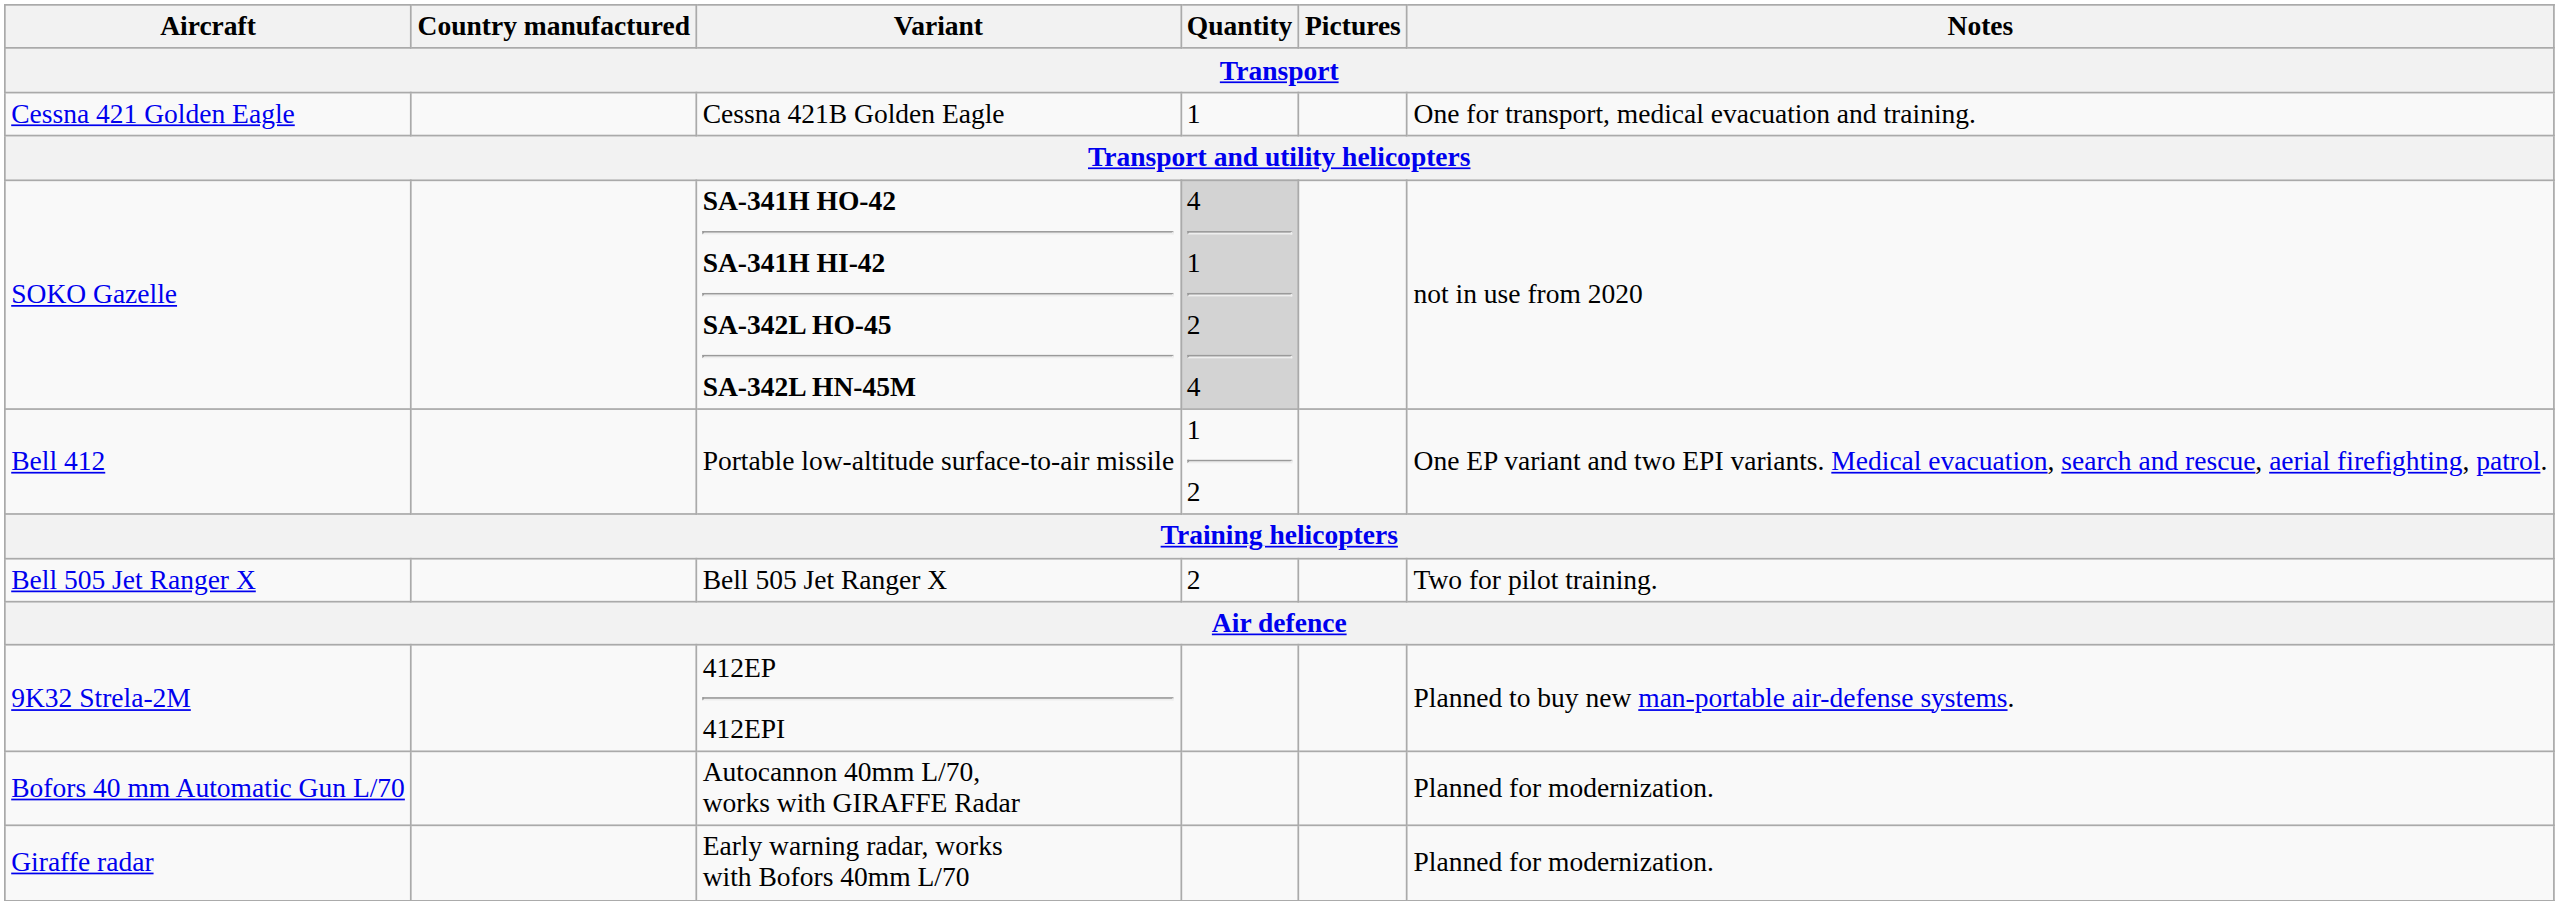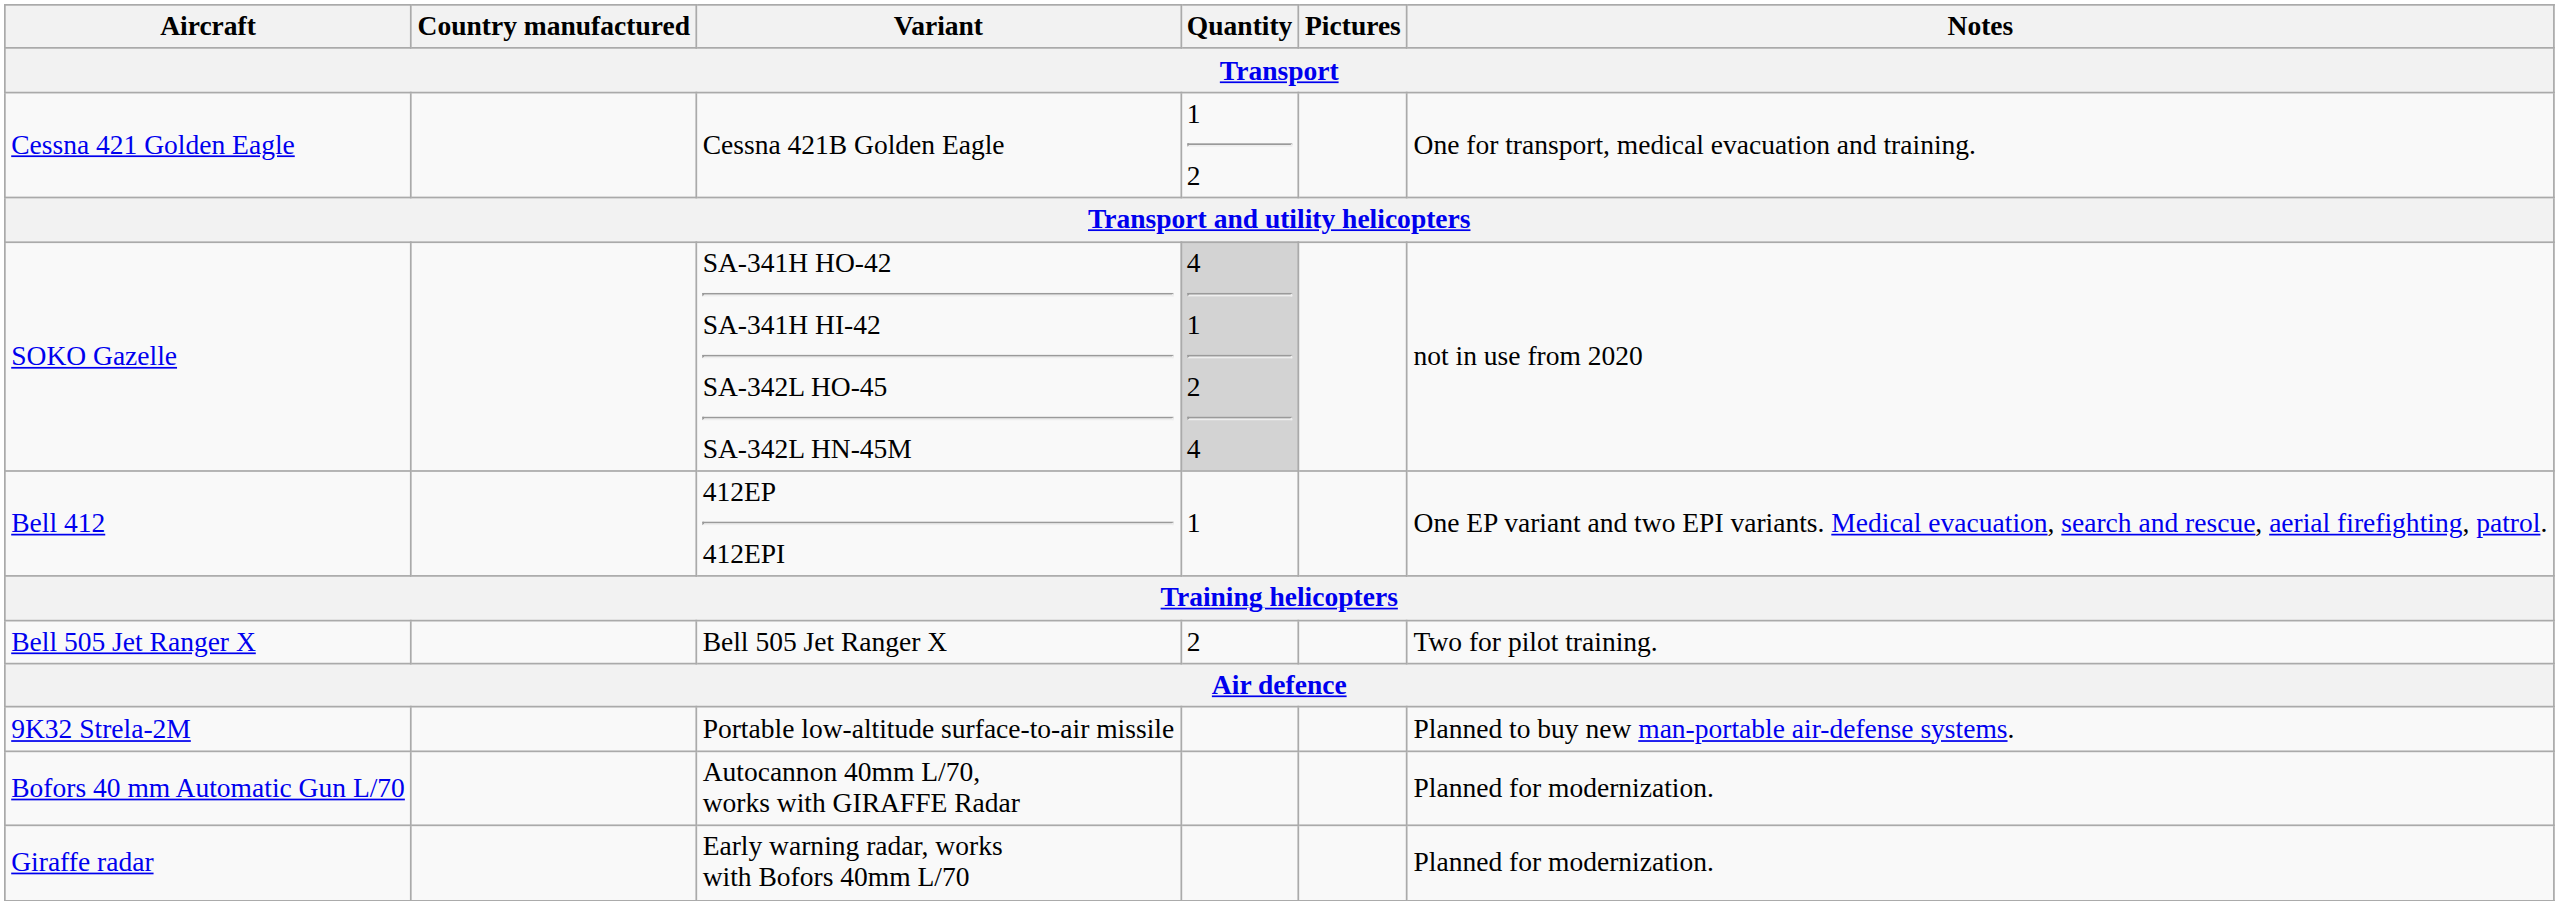Cessna 421 Golden Eagle | Quantity: 1 -> 1 2
SOKO Gazelle | Variant: bold -> normal
Bell 412 | Variant: Portable low-altitude surface-to-air missile -> 412EP 412EPI
Bell 412 | Quantity: 1 2 -> 1
9K32 Strela-2M | Variant: 412EP 412EPI -> Portable low-altitude surface-to-air missile
